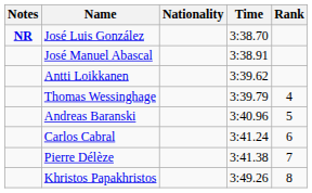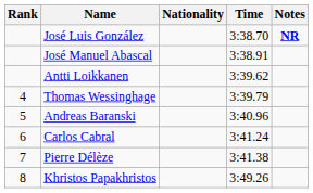columns swapped: Rank <-> Notes
